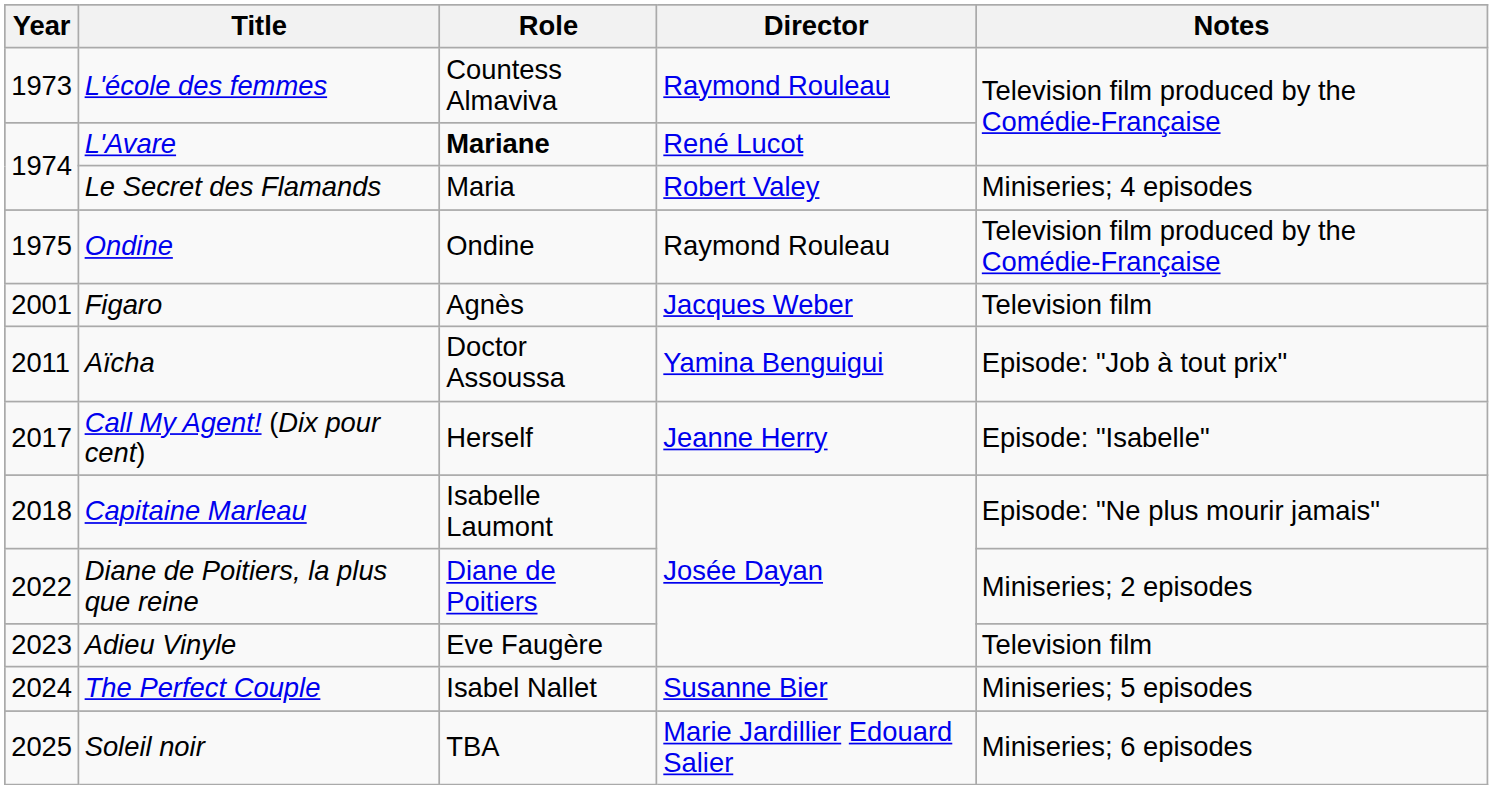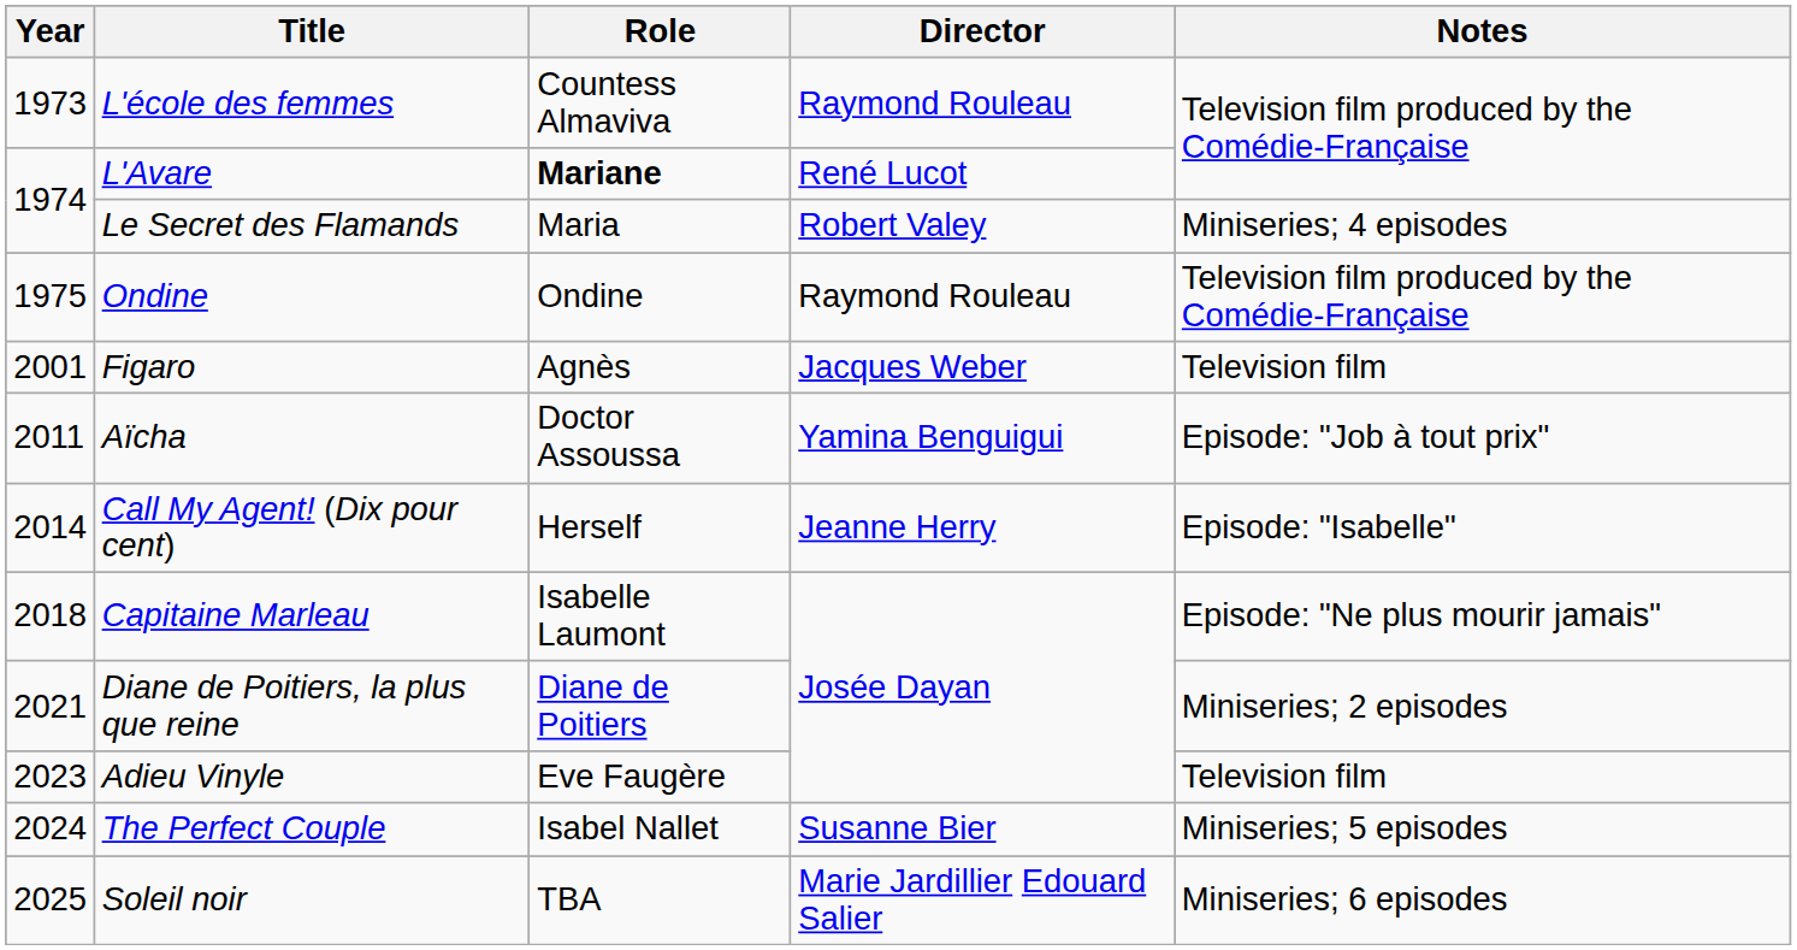Call My Agent! (Dix pour cent) | Year: 2017 -> 2014
Diane de Poitiers, la plus que reine | Year: 2022 -> 2021
